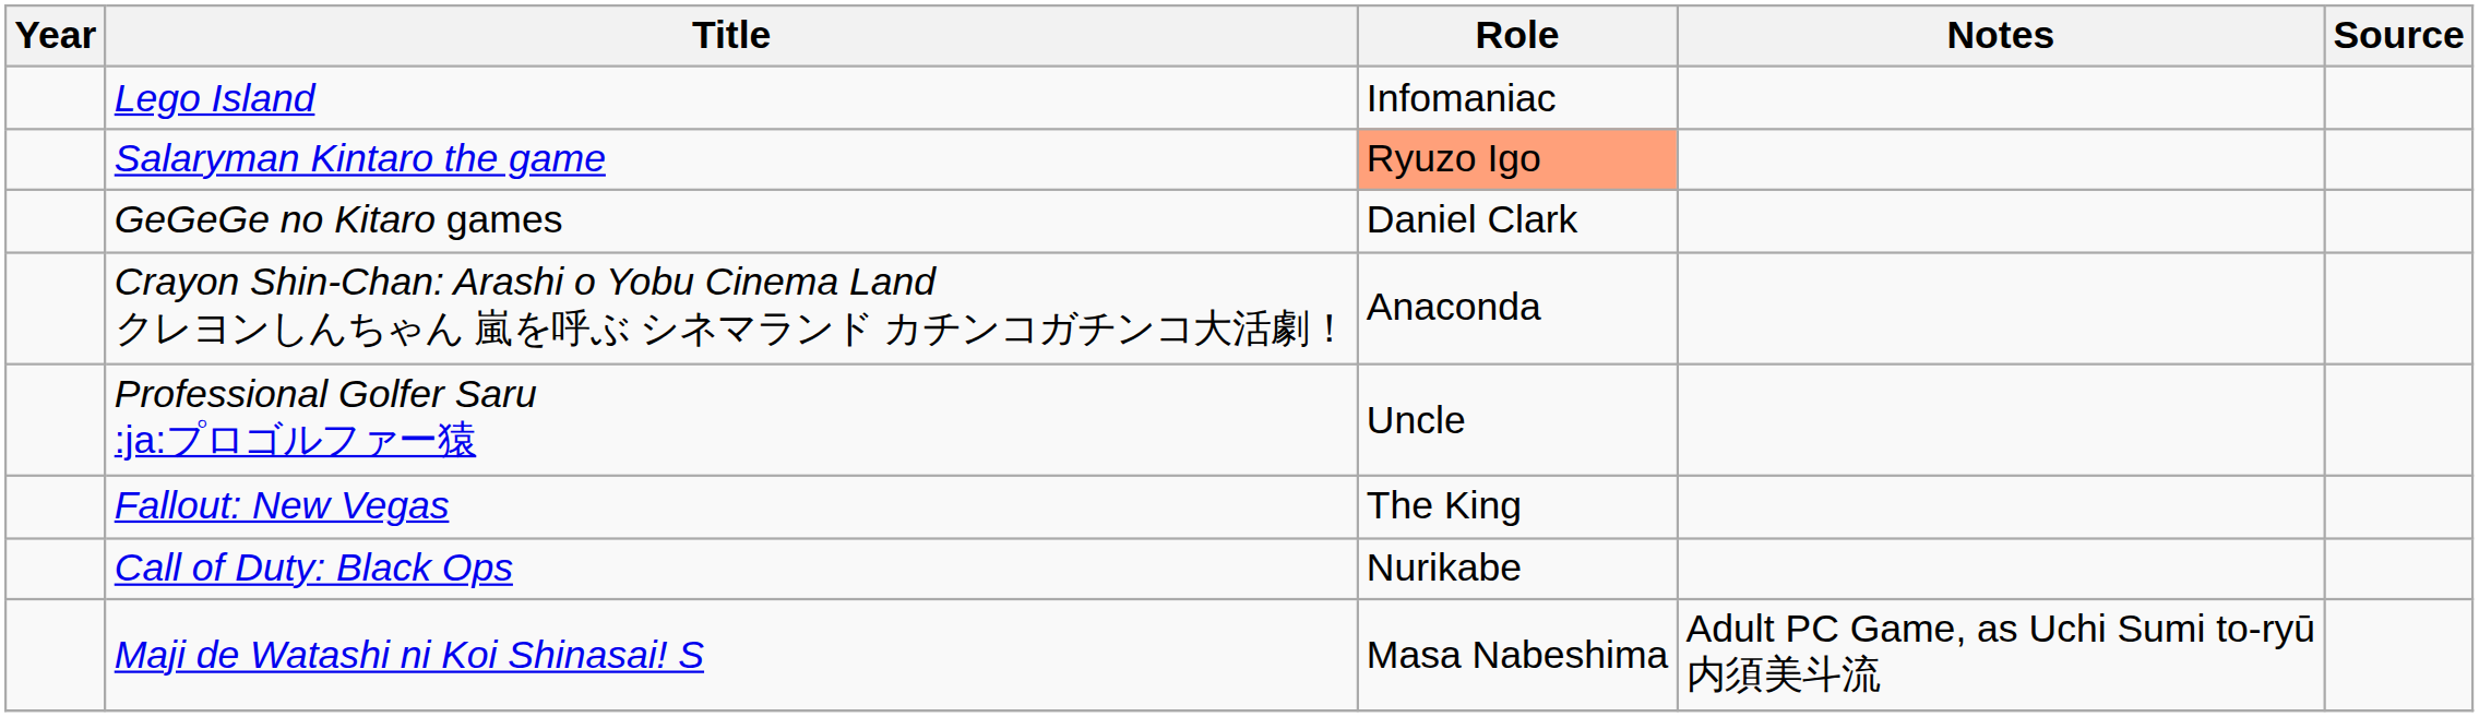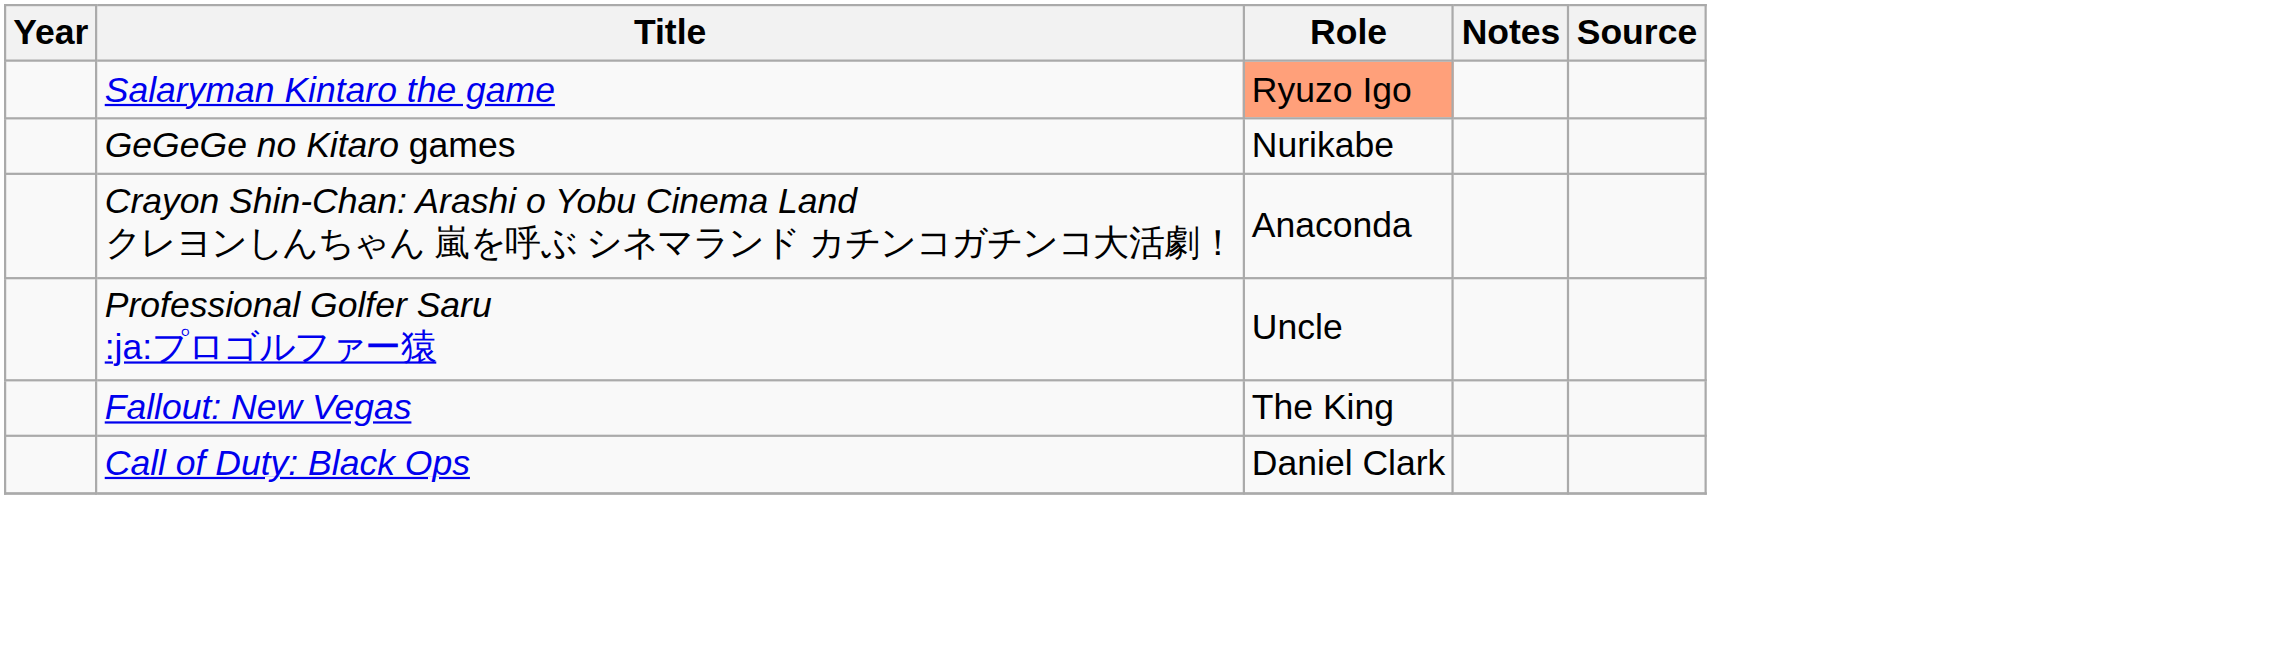- row: Lego Island | Infomaniac
GeGeGe no Kitaro games | Role: Daniel Clark -> Nurikabe
Call of Duty: Black Ops | Role: Nurikabe -> Daniel Clark
- row: Maji de Watashi ni Koi Shinasai! S | Masa Nabeshima | Adult PC Game, as Uchi Sumi to-ryū 内須美斗流
